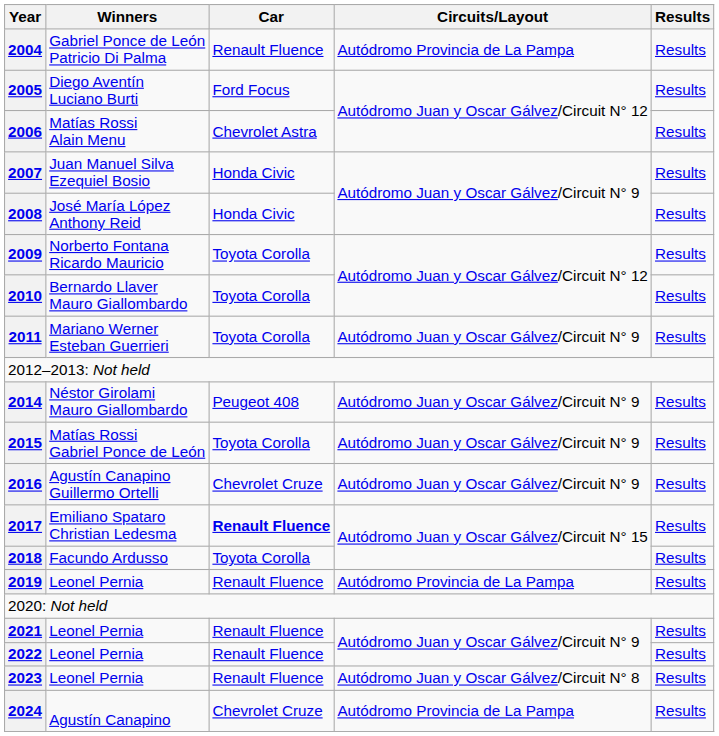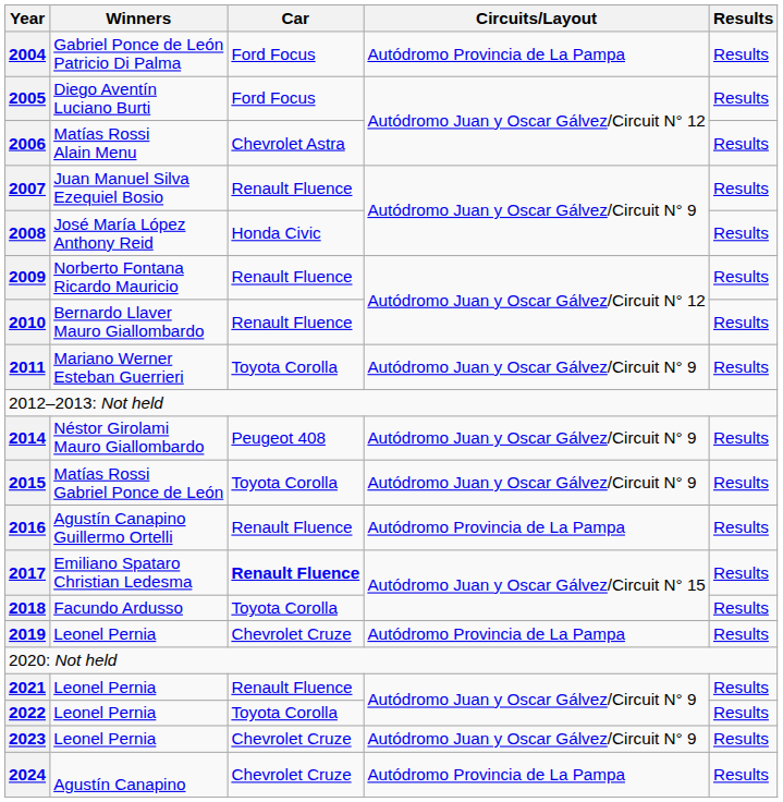2004 | Car: Renault Fluence -> Ford Focus
2007 | Car: Honda Civic -> Renault Fluence
2009 | Car: Toyota Corolla -> Renault Fluence
2010 | Car: Toyota Corolla -> Renault Fluence
2016 | Car: Chevrolet Cruze -> Renault Fluence
2016 | Circuits/Layout: Autódromo Juan y Oscar Gálvez/Circuit N° 9 -> Autódromo Provincia de La Pampa
2019 | Car: Renault Fluence -> Chevrolet Cruze
2022 | Car: Renault Fluence -> Toyota Corolla
2023 | Car: Renault Fluence -> Chevrolet Cruze
2023 | Circuits/Layout: Autódromo Juan y Oscar Gálvez/Circuit N° 8 -> Autódromo Juan y Oscar Gálvez/Circuit N° 9
